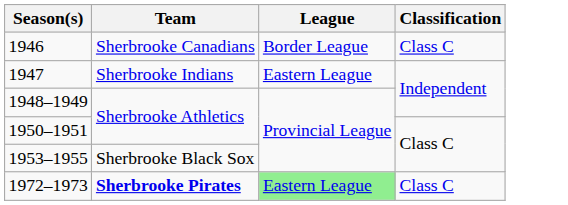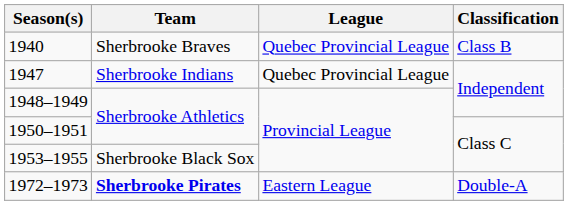+ row: 1940 | Sherbrooke Braves | Quebec Provincial League | Class B
- row: 1946 | Sherbrooke Canadians | Border League | Class C
1947 | League: Eastern League -> Quebec Provincial League
1972–1973 | League: lightgreen background -> no background
1972–1973 | Classification: Class C -> Double-A
